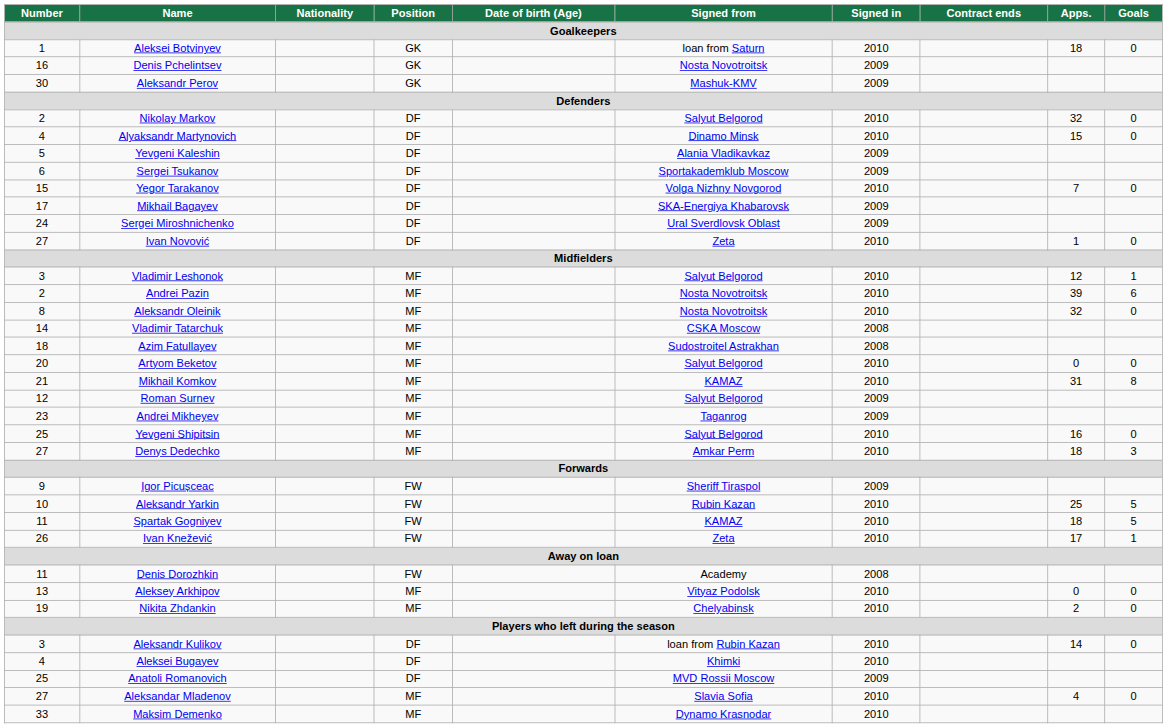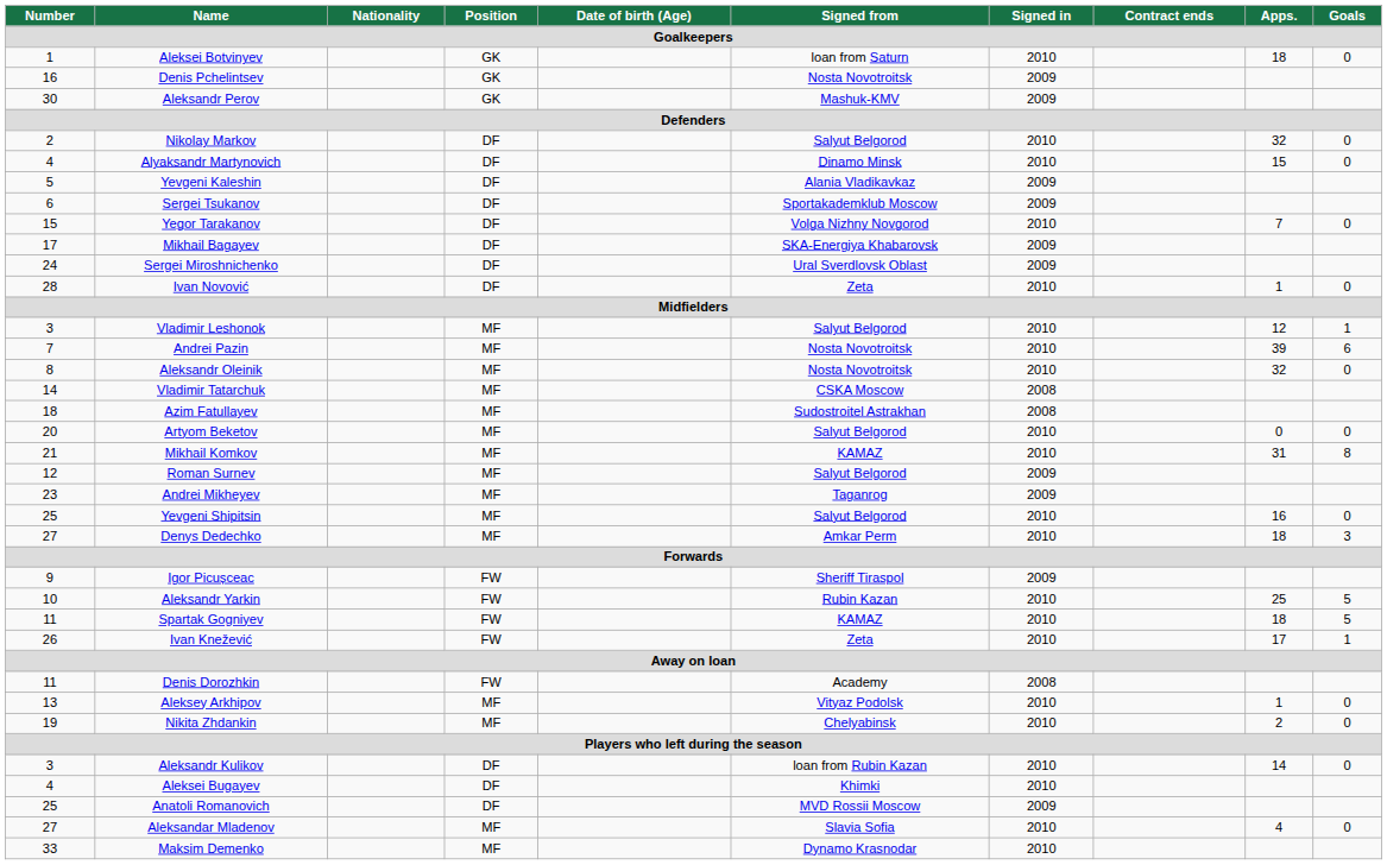Ivan Novović | Number: 27 -> 28
Andrei Pazin | Number: 2 -> 7
Aleksey Arkhipov | Apps.: 0 -> 1
